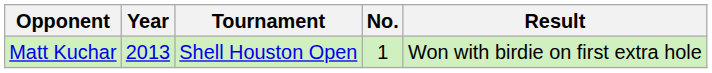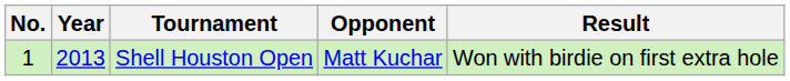columns swapped: No. <-> Opponent
